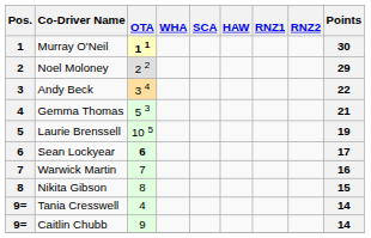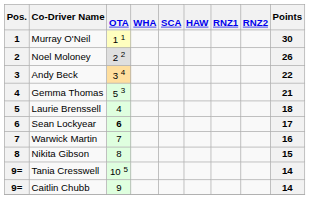Murray O'Neil | OTA: bold -> normal
Noel Moloney | Points: 29 -> 26
Laurie Brenssell | OTA: 10 5 -> 4
Laurie Brenssell | Points: 19 -> 18
Tania Cresswell | OTA: 4 -> 10 5
